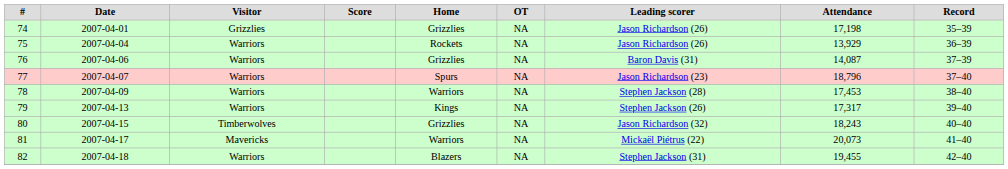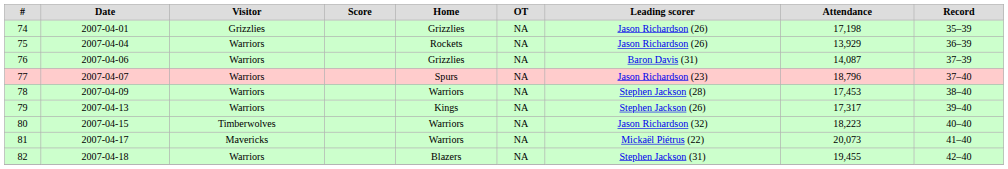80 | Home: Grizzlies -> Warriors
80 | Attendance: 18,243 -> 18,223
